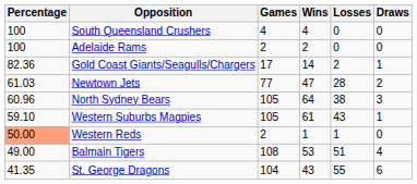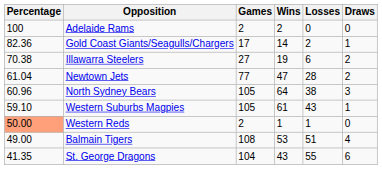- row: 100 | South Queensland Crushers | 4 | 4 | 0 | 0
+ row: 70.38 | Illawarra Steelers | 27 | 19 | 6 | 2
Newtown Jets | Percentage: 61.03 -> 61.04
